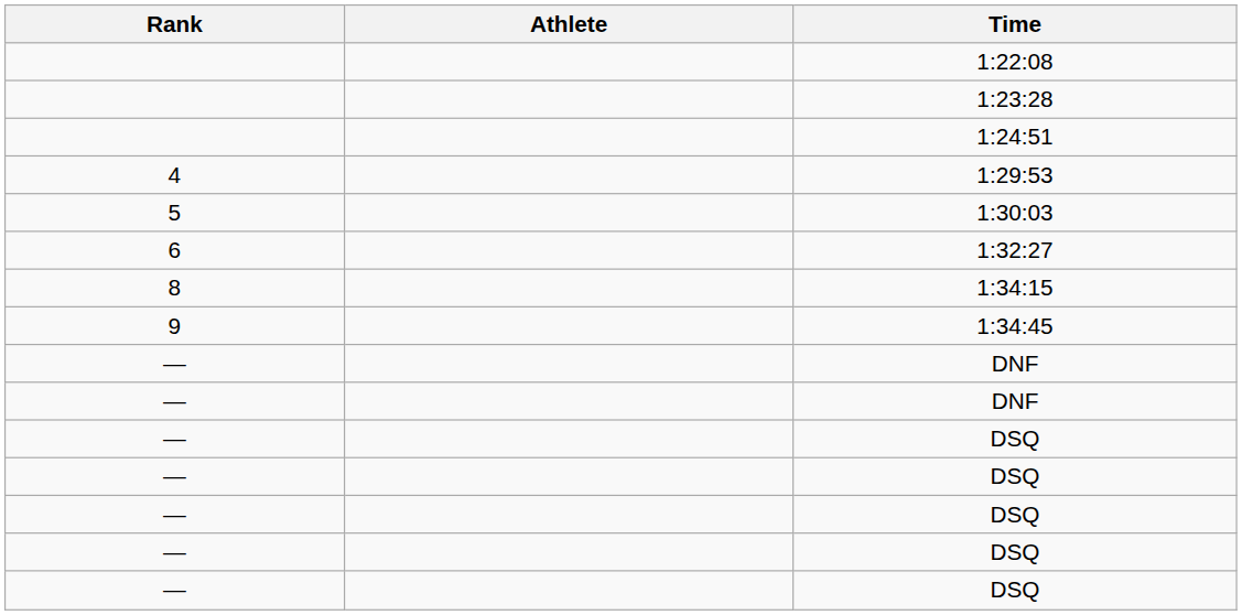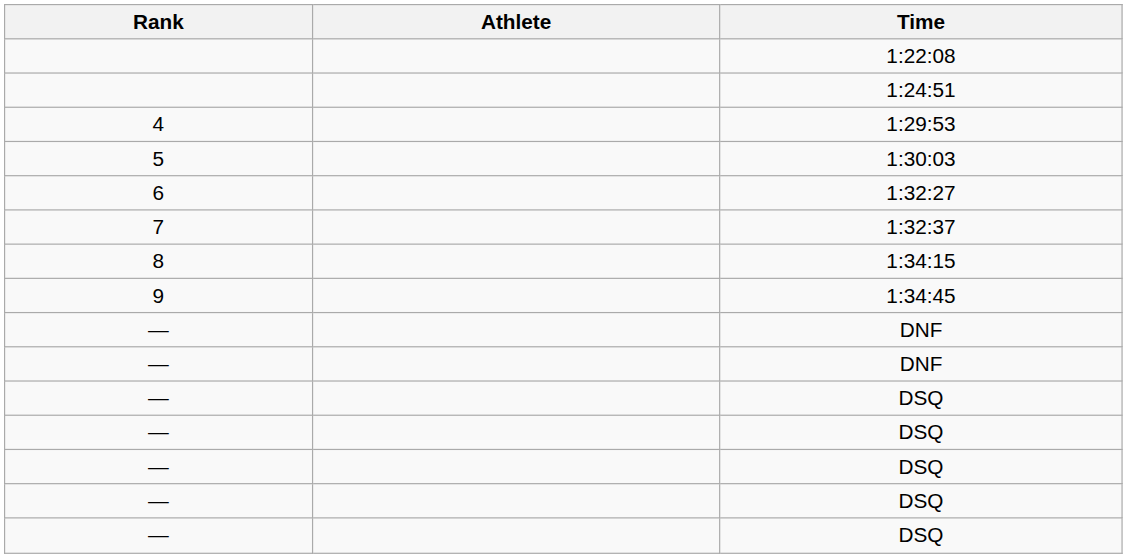- row: 1:23:28
+ row: 7 | 1:32:37
